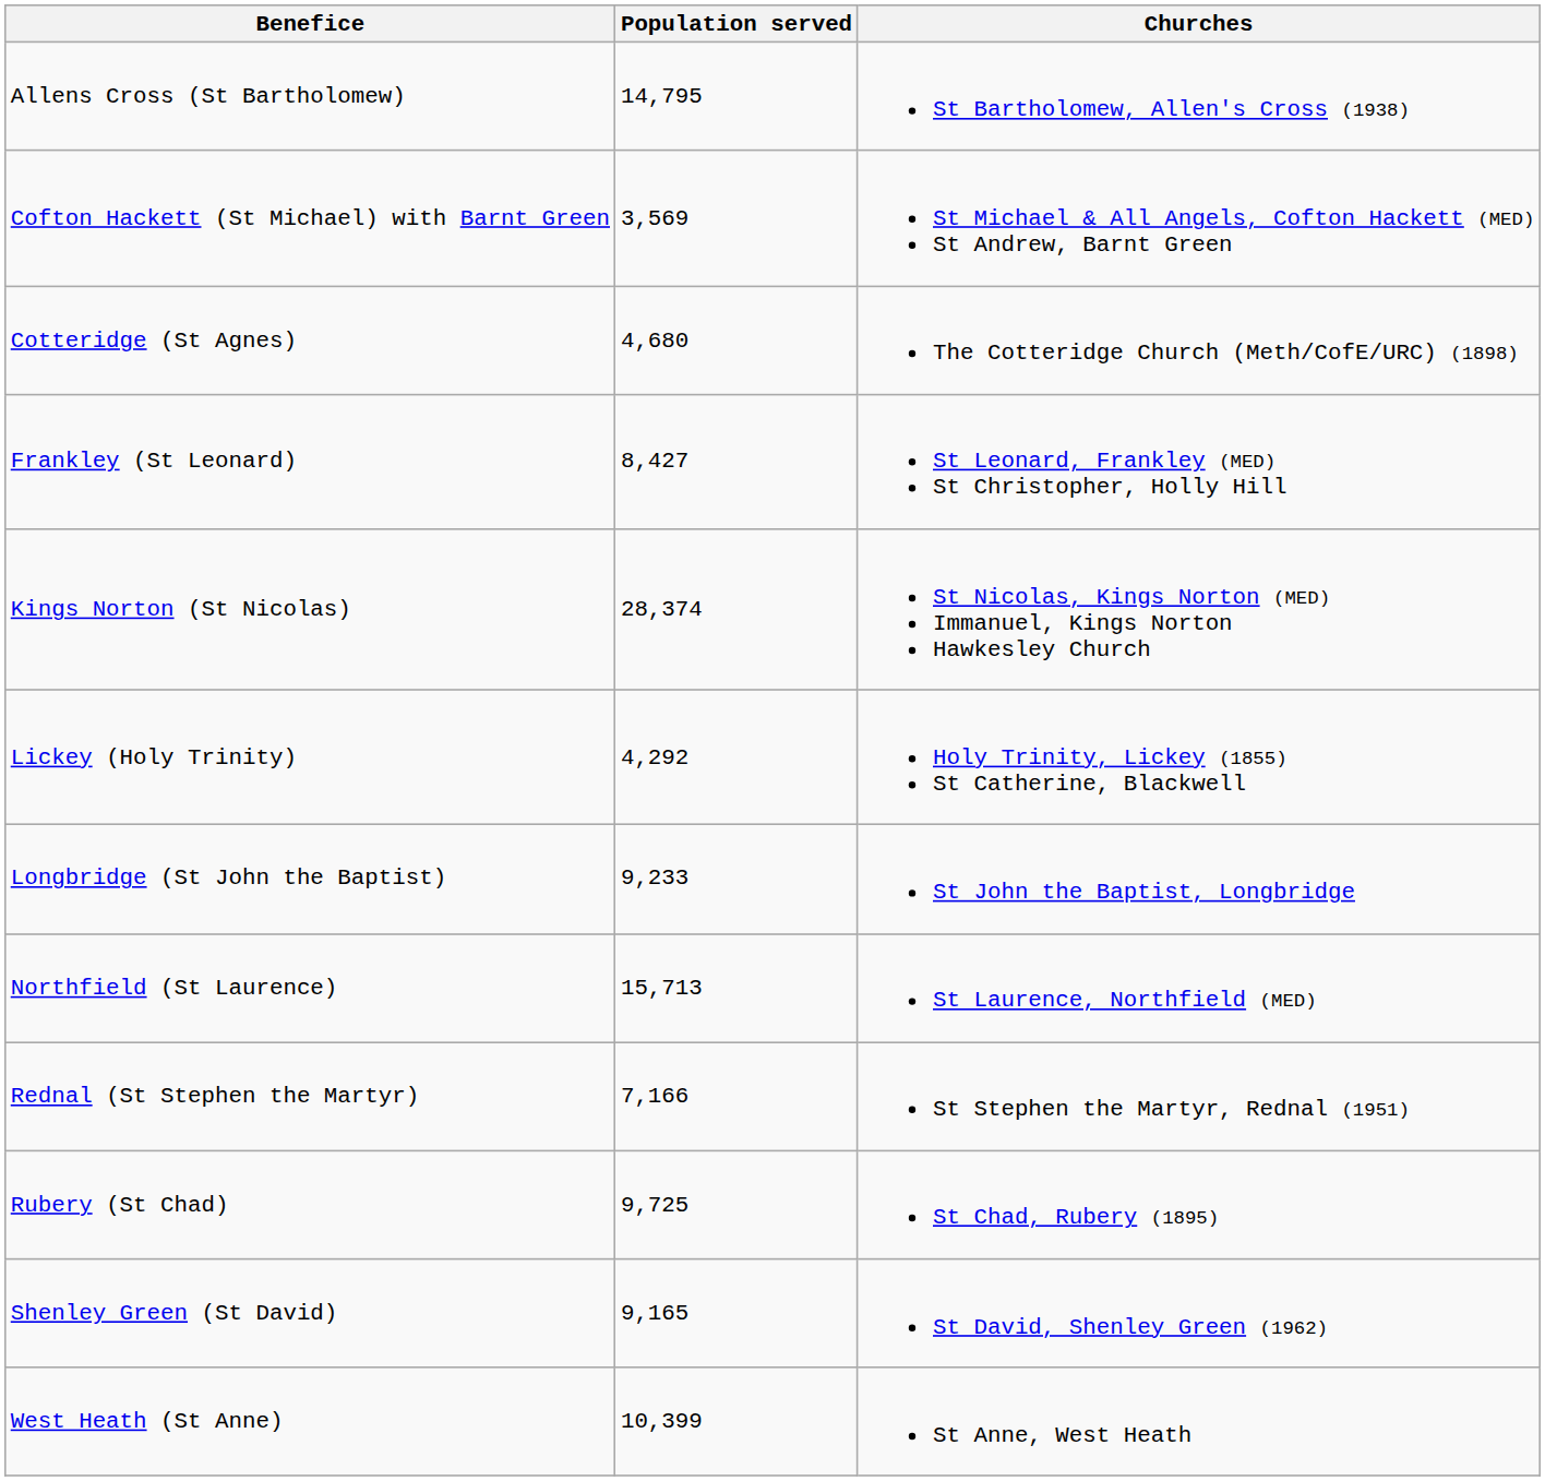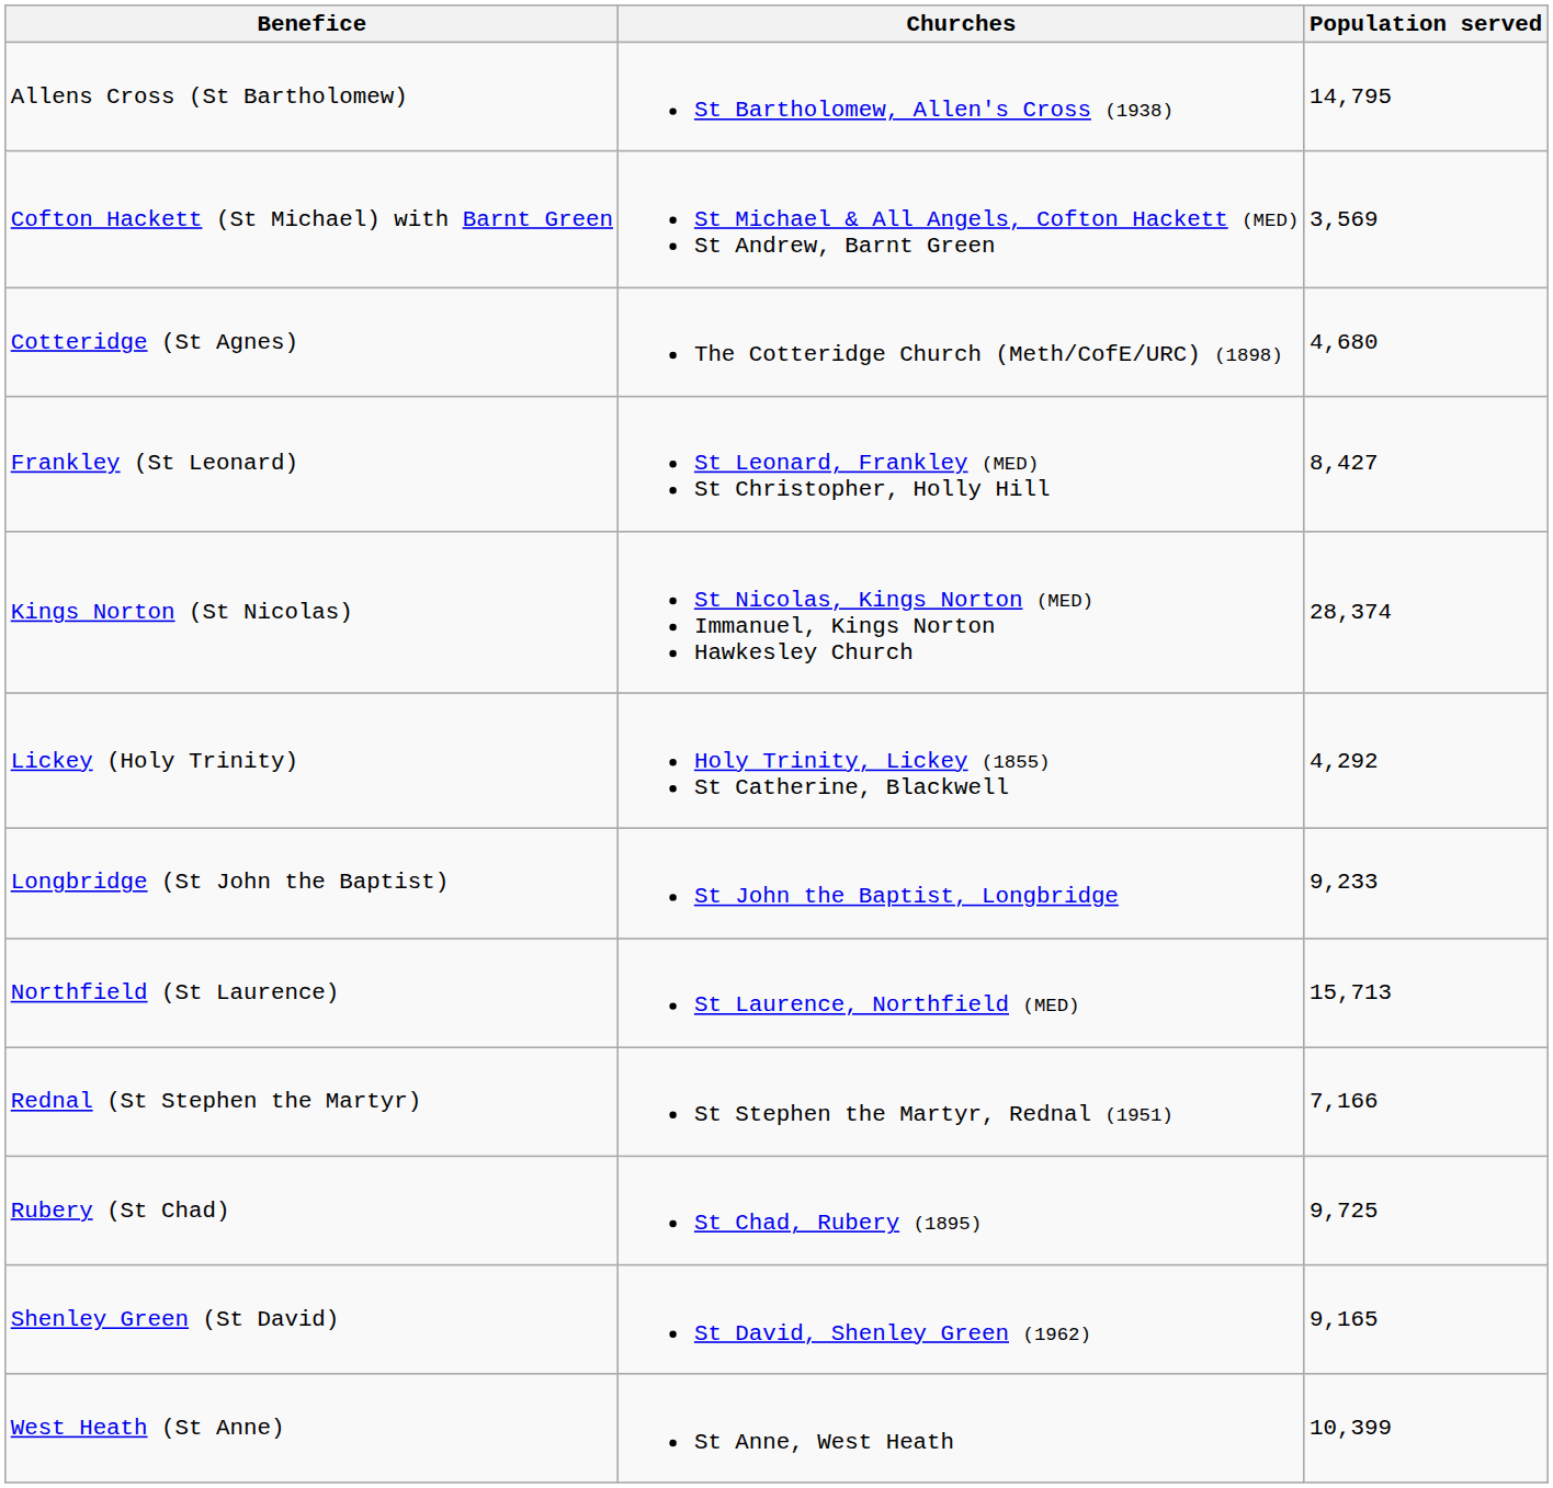columns swapped: Churches <-> Population served
